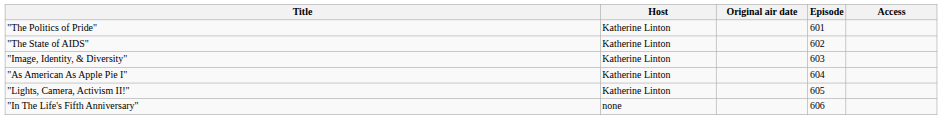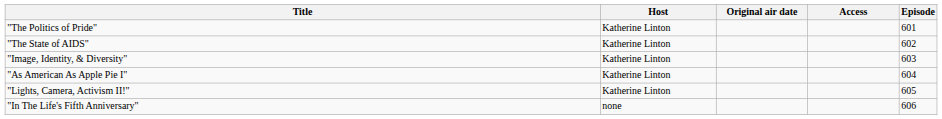columns swapped: Episode <-> Access
